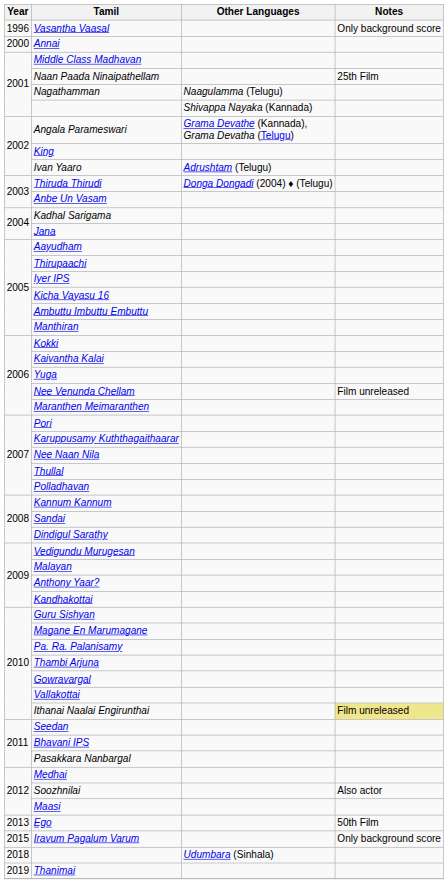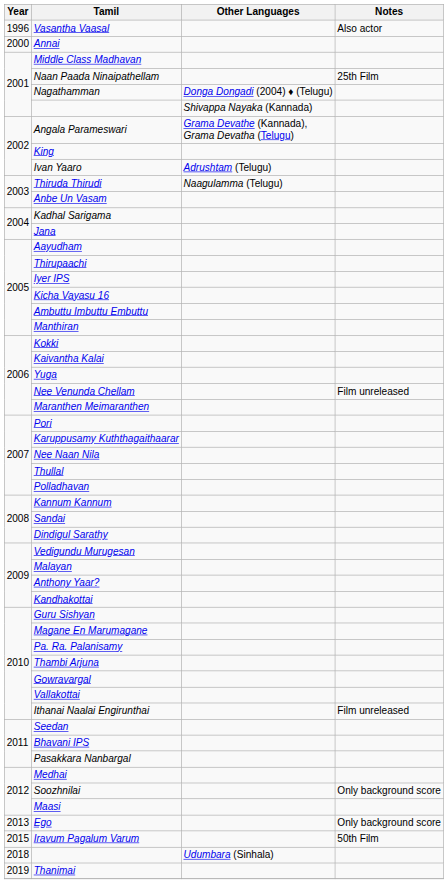Vasantha Vaasal | Notes: Only background score -> Also actor
Nagathamman | Other Languages: Naagulamma (Telugu) -> Donga Dongadi (2004) ♦ (Telugu)
Thiruda Thirudi | Other Languages: Donga Dongadi (2004) ♦ (Telugu) -> Naagulamma (Telugu)
Ithanai Naalai Engirunthai | Notes: khaki background -> no background
Soozhnilai | Notes: Also actor -> Only background score
Ego | Notes: 50th Film -> Only background score
Iravum Pagalum Varum | Notes: Only background score -> 50th Film
